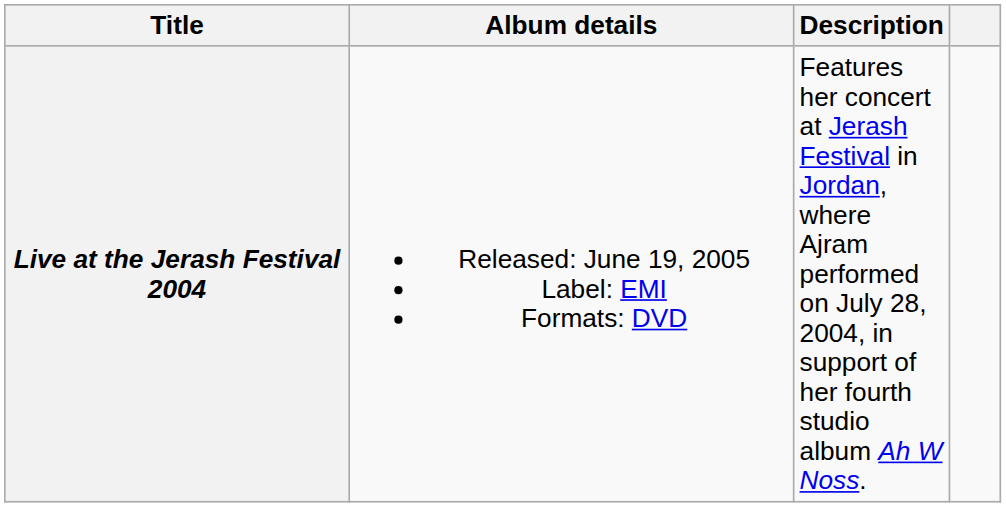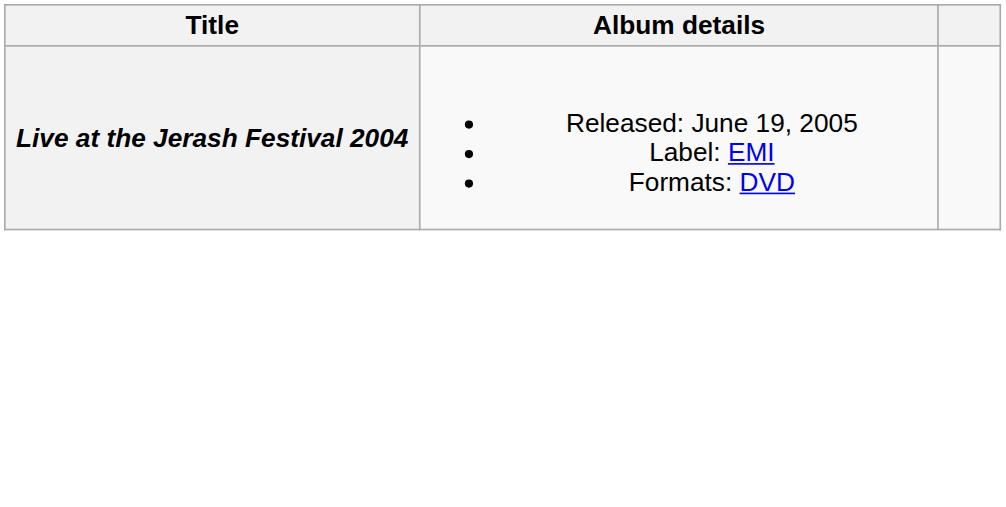- column: Description | Features her concert at Jerash Festival in Jordan, where Ajram performed on July 28, 2004, in support of her fourth studio album Ah W Noss.
